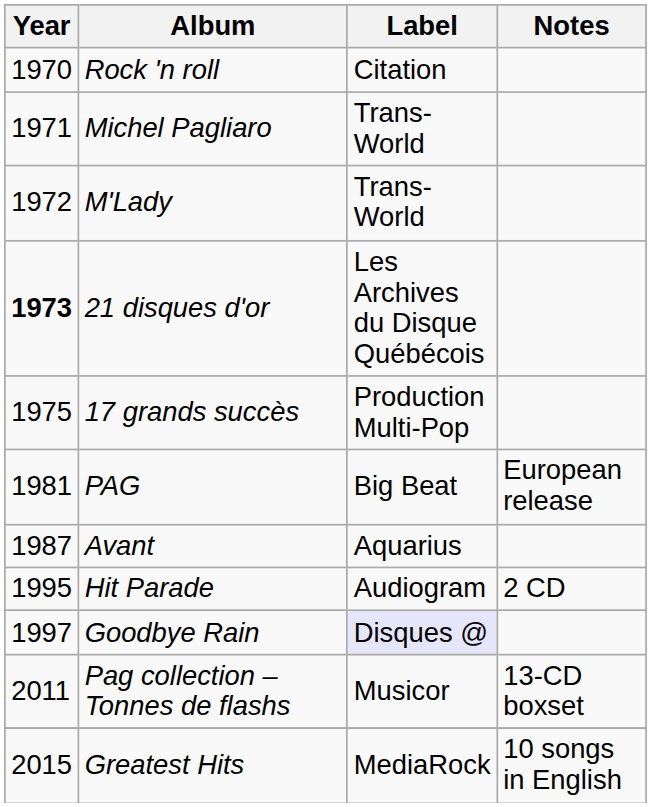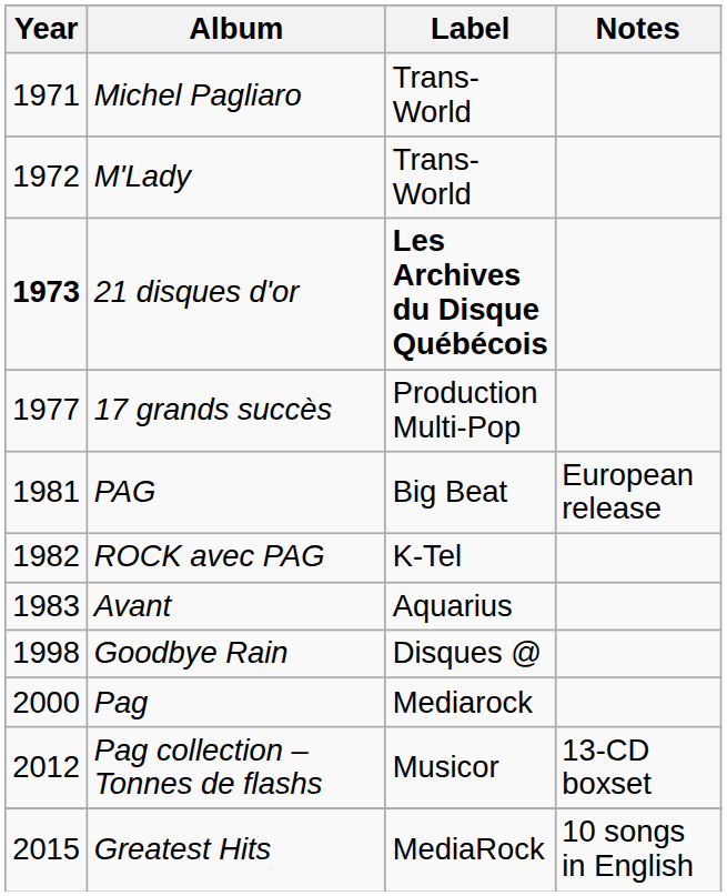- row: 1970 | Rock 'n roll | Citation
21 disques d'or | Label: normal -> bold
17 grands succès | Year: 1975 -> 1977
+ row: 1982 | ROCK avec PAG | K-Tel
Avant | Year: 1987 -> 1983
- row: 1995 | Hit Parade | Audiogram | 2 CD
Goodbye Rain | Year: 1997 -> 1998
Goodbye Rain | Label: lavender background -> no background
+ row: 2000 | Pag | Mediarock
Pag collection – Tonnes de flashs | Year: 2011 -> 2012
